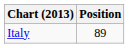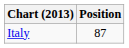Italy | Position: 89 -> 87
